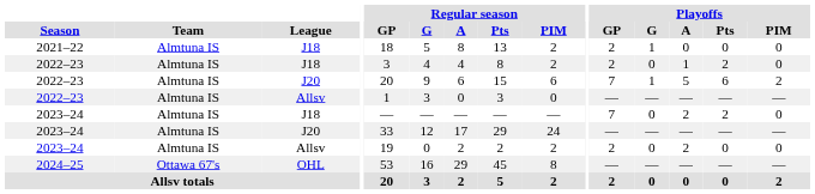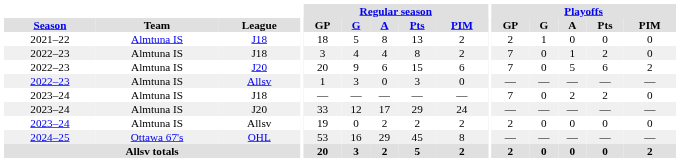2022–23 / J18 | Playoffs / GP: 2 -> 7
2022–23 / J20 | Playoffs / G: 1 -> 0
2023–24 / Allsv | Playoffs / A: 2 -> 0
